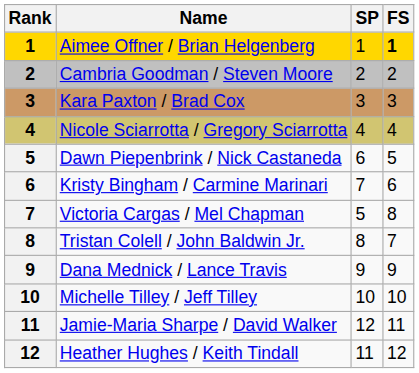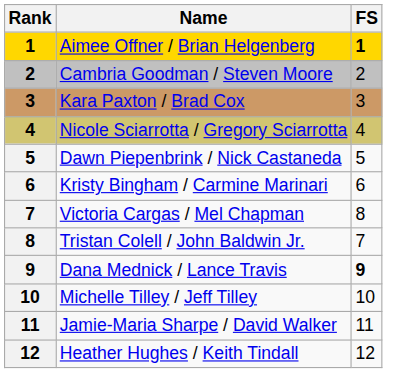- column: SP | 1 | 2 | 3 | 4 | 6 | 7 | 5 | 8 | 9 | 10 | 12 | 11
Dana Mednick / Lance Travis | FS: normal -> bold
